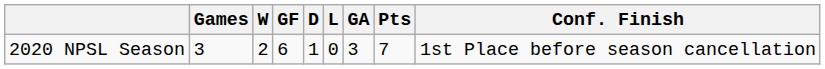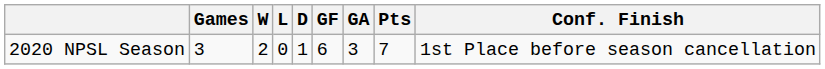columns swapped: L <-> GF
